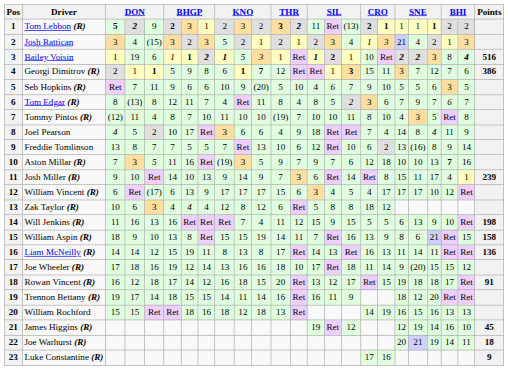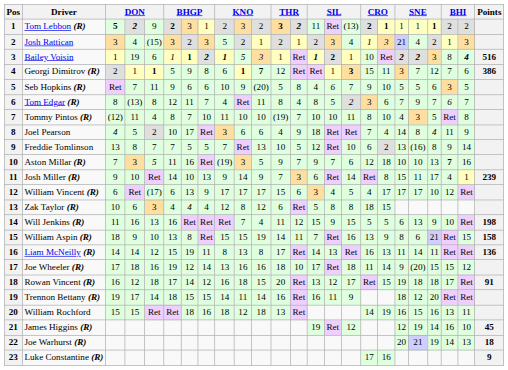Seb Hopkins (R) | column 13: 10 -> 8
Freddie Tomlinson | column 13: 6 -> 5
Zak Taylor (R) | column 18: 12 -> 15
William Rochford | column 23: 13 -> 11
Joe Warhurst (R) | column 23: 11 -> 13
